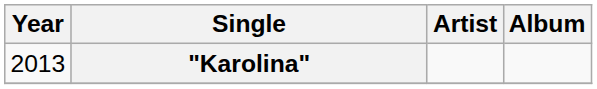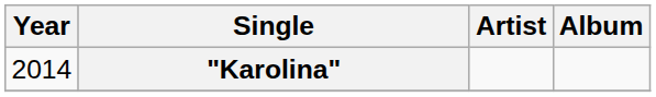"Karolina" | Year: 2013 -> 2014
